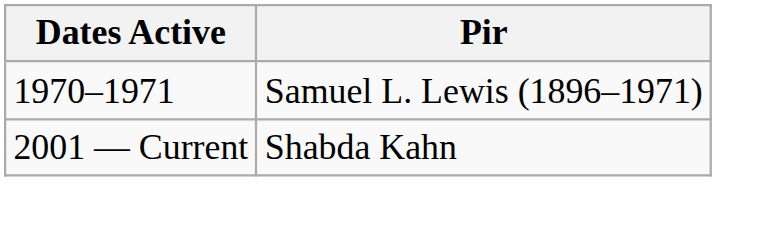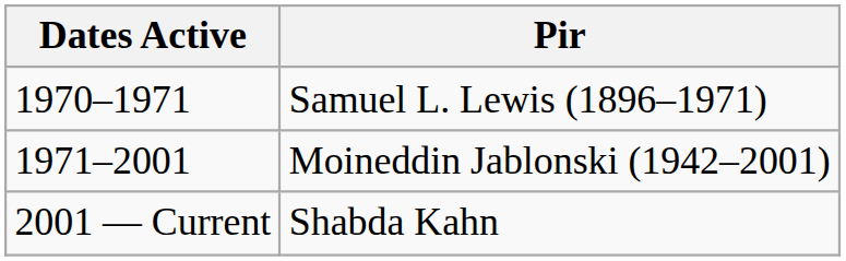+ row: 1971–2001 | Moineddin Jablonski (1942–2001)
